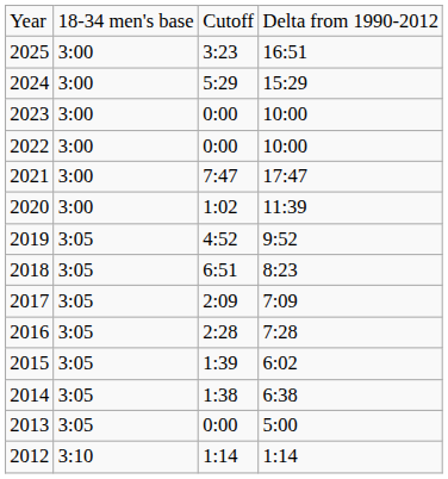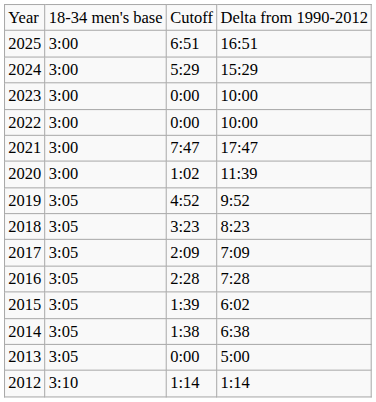2025 | column 3: 3:23 -> 6:51
2018 | column 3: 6:51 -> 3:23
